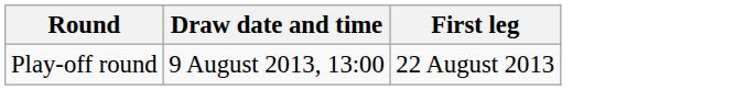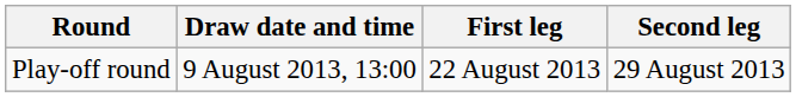+ column: Second leg | 29 August 2013
